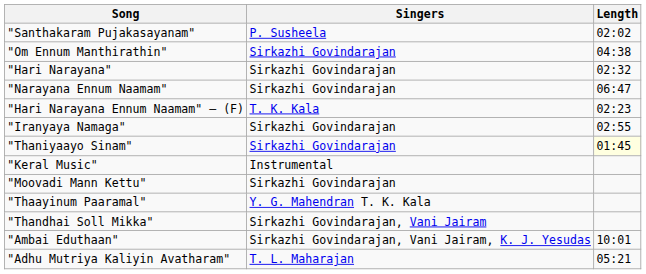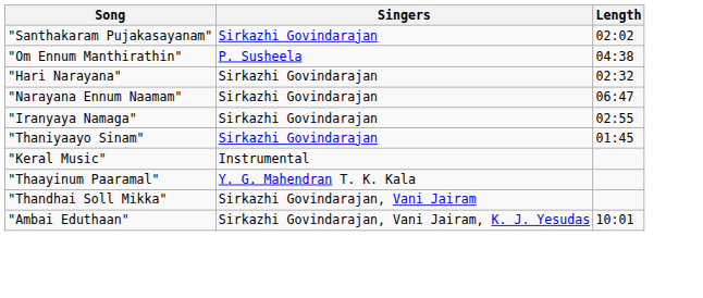"Santhakaram Pujakasayanam" | Singers: P. Susheela -> Sirkazhi Govindarajan
"Om Ennum Manthirathin" | Singers: Sirkazhi Govindarajan -> P. Susheela
- row: "Hari Narayana Ennum Naamam" – (F) | T. K. Kala | 02:23
"Thaniyaayo Sinam" | Length: lightyellow background -> no background
- row: "Moovadi Mann Kettu" | Sirkazhi Govindarajan
- row: "Adhu Mutriya Kaliyin Avatharam" | T. L. Maharajan | 05:21
